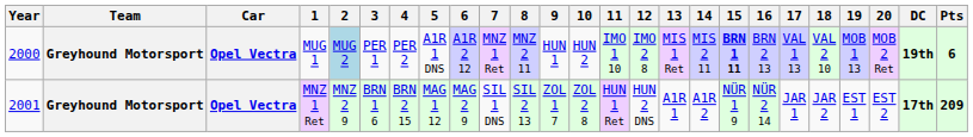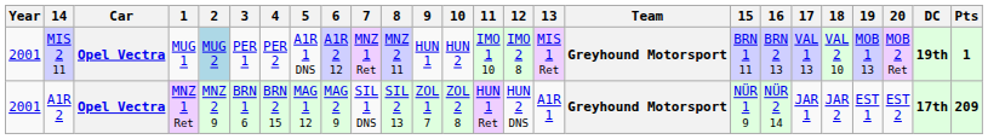columns swapped: Team <-> 14
MUG 1 | Year: 2000 -> 2001
MUG 1 | 15: bold -> normal
MUG 1 | Pts: 6 -> 1
